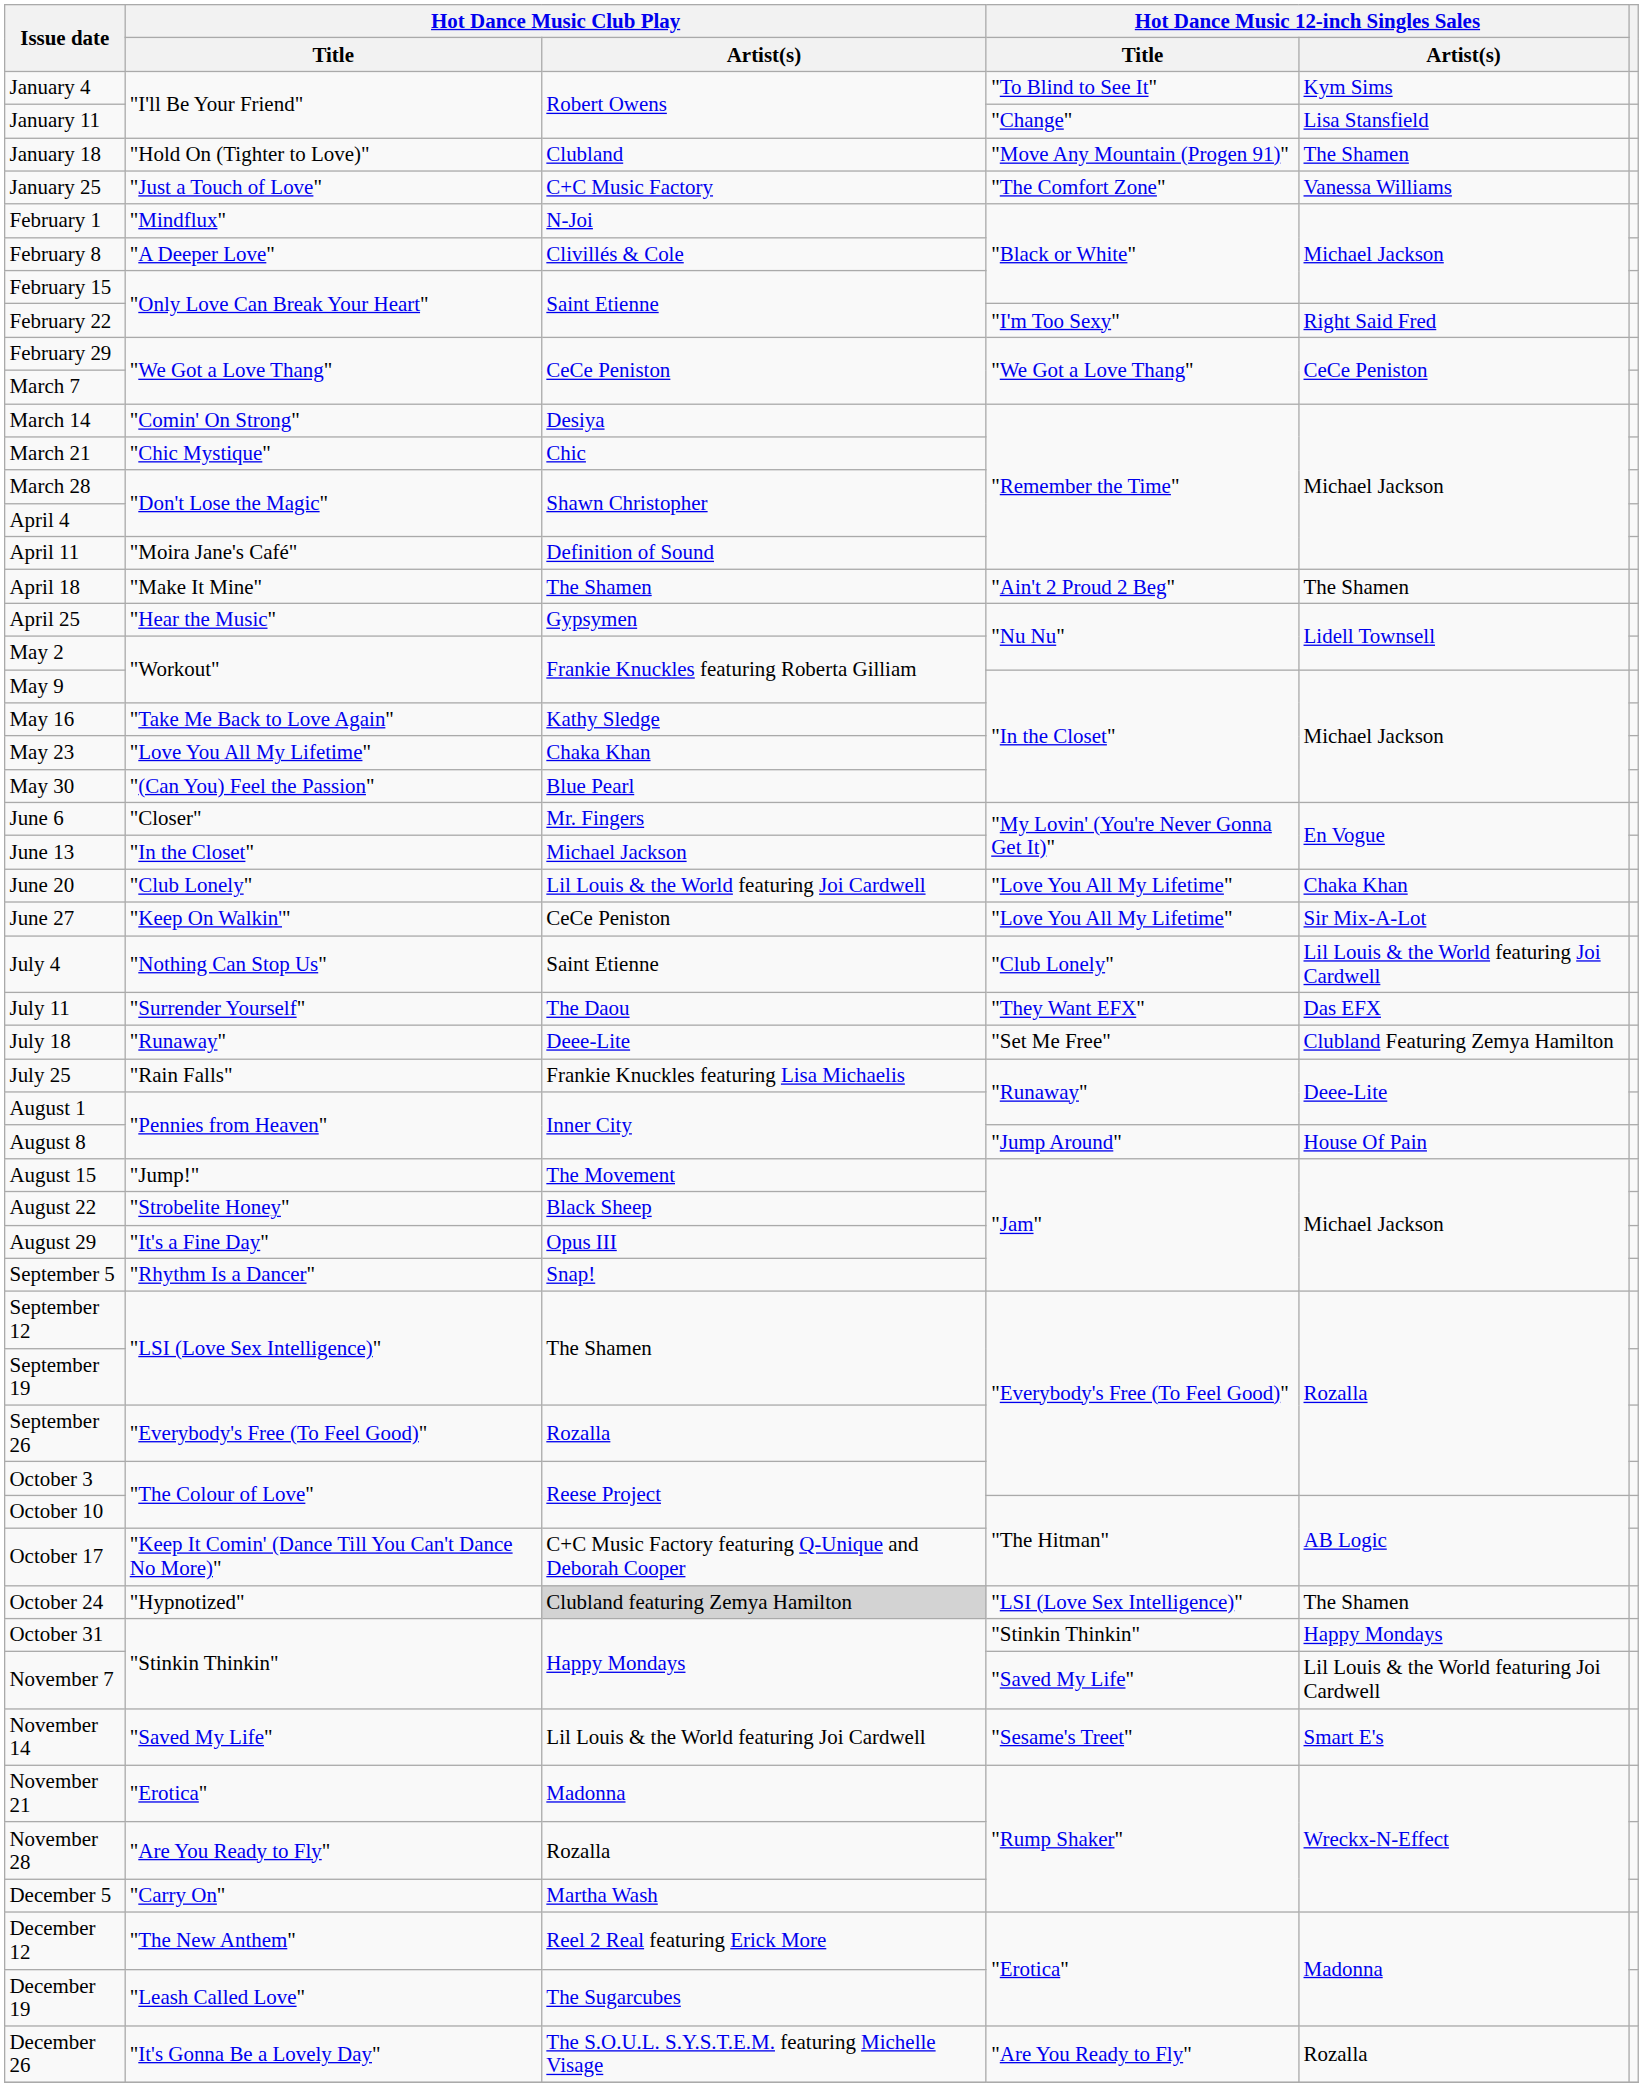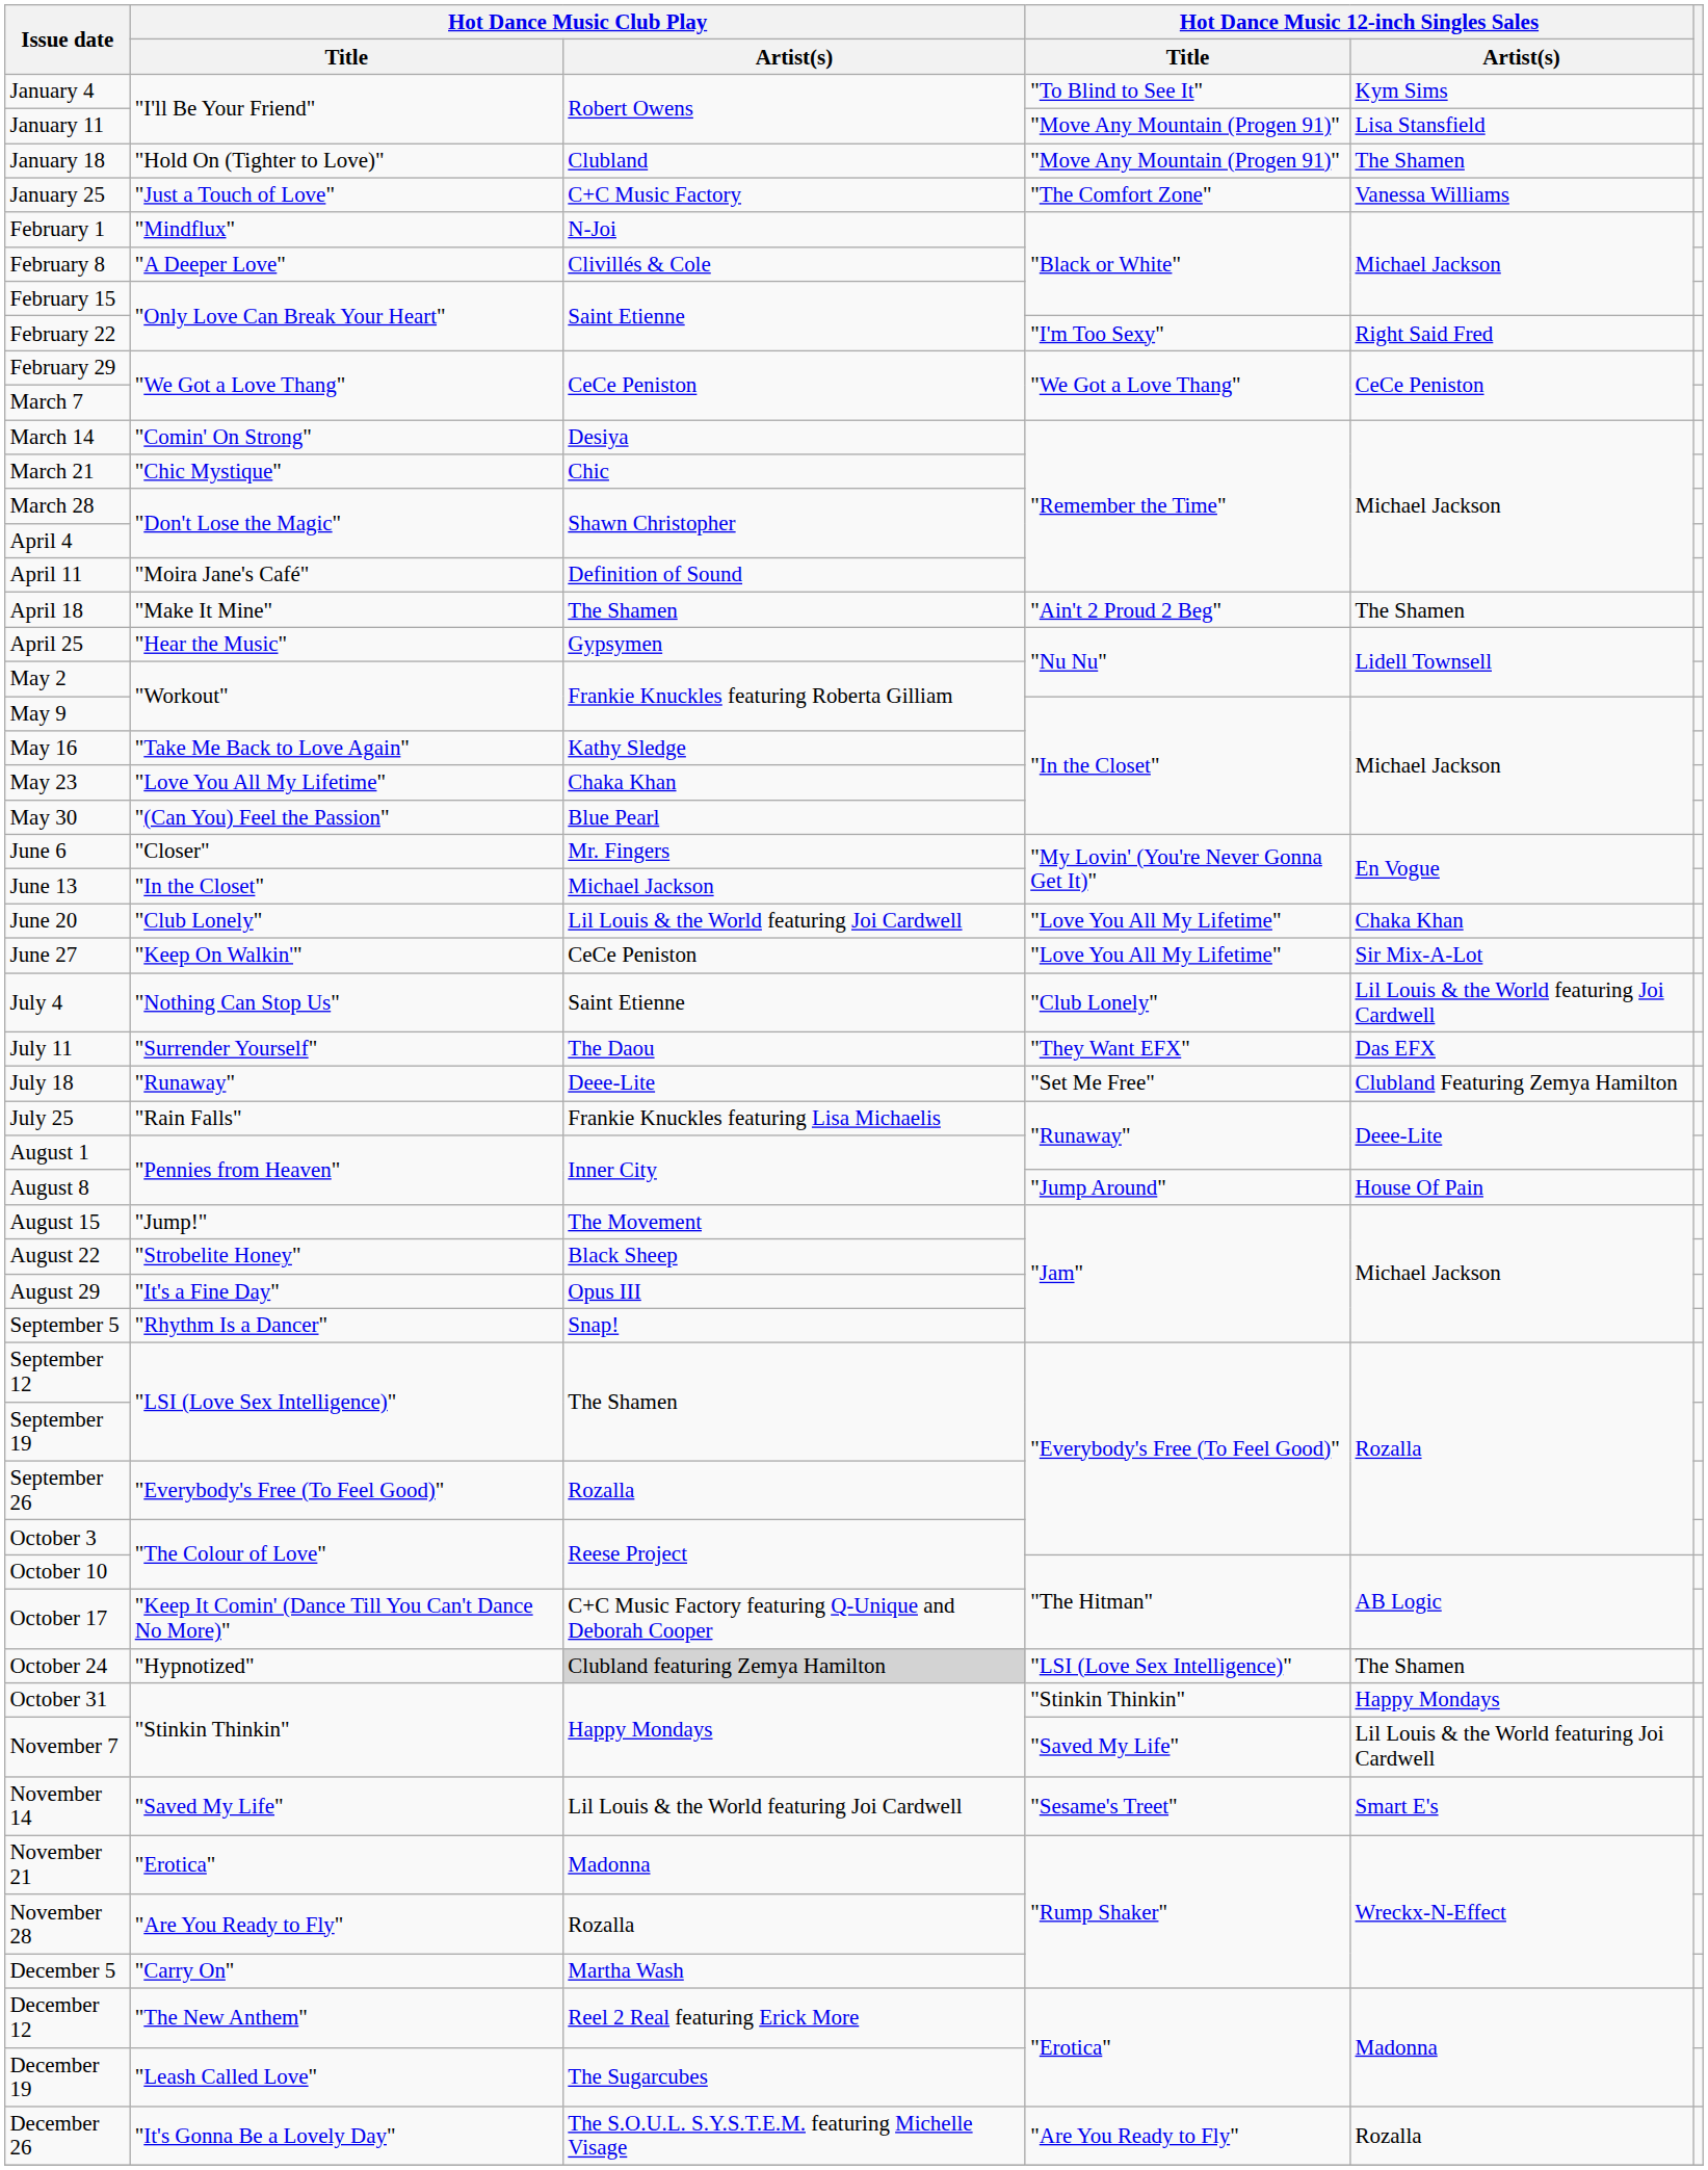January 11 | Hot Dance Music 12-inch Singles Sales / Title: "Change" -> "Move Any Mountain (Progen 91)"
